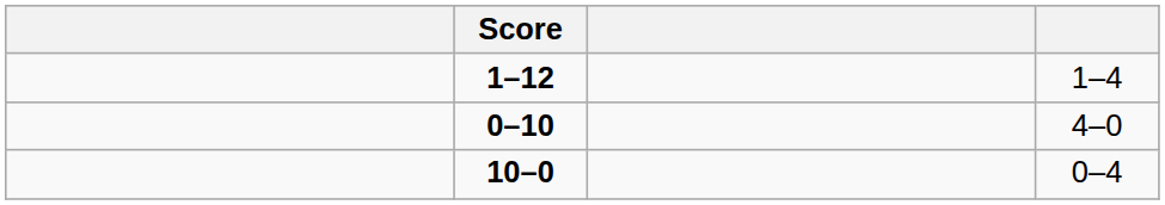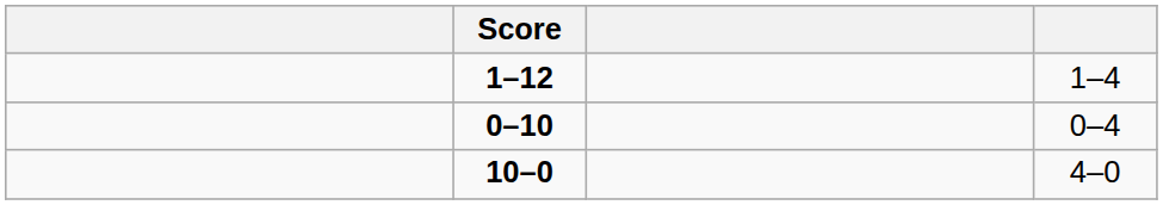0–10 | column 4: 4–0 -> 0–4
10–0 | column 4: 0–4 -> 4–0
